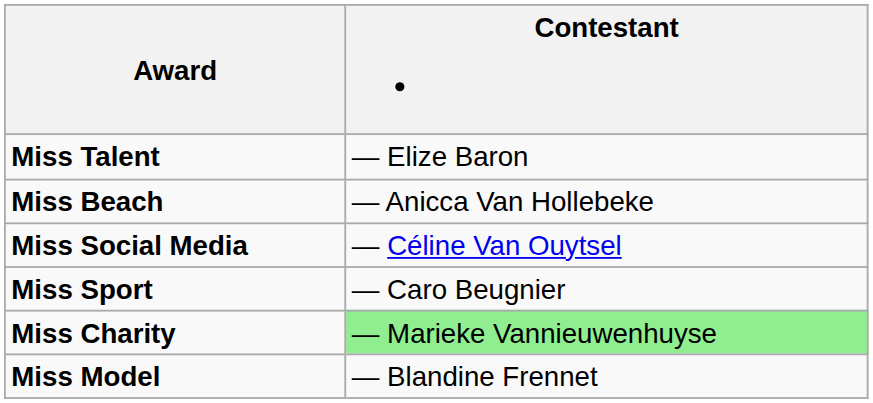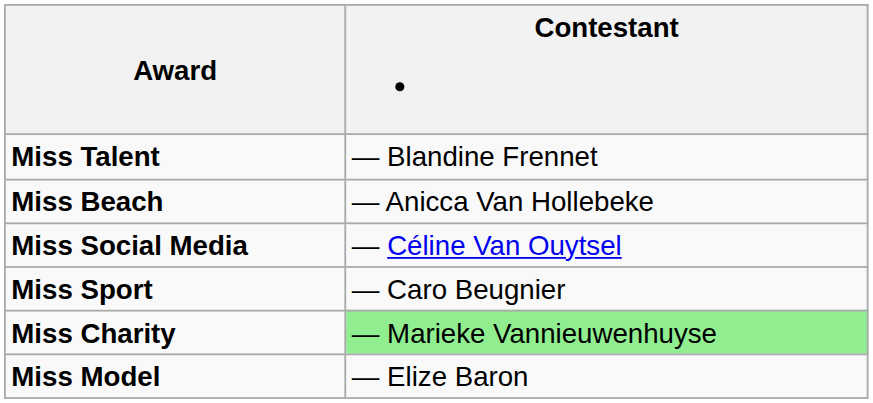Miss Talent | Contestant: — Elize Baron -> — Blandine Frennet
Miss Model | Contestant: — Blandine Frennet -> — Elize Baron
